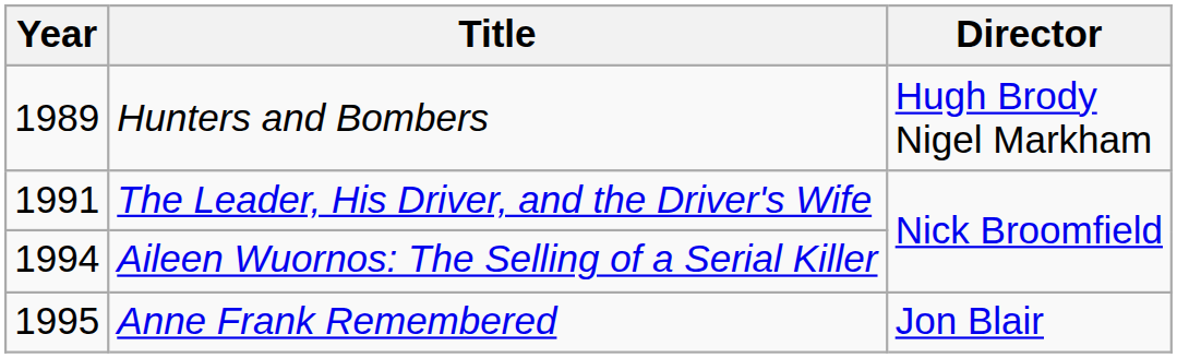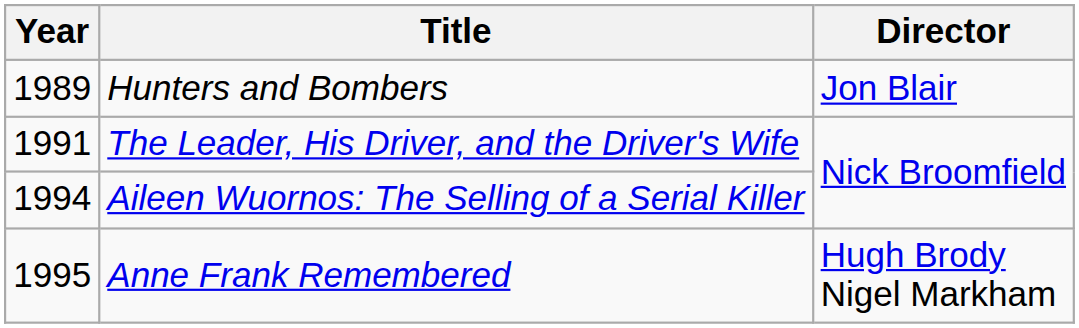Hunters and Bombers | Director: Hugh Brody Nigel Markham -> Jon Blair
Anne Frank Remembered | Director: Jon Blair -> Hugh Brody Nigel Markham
